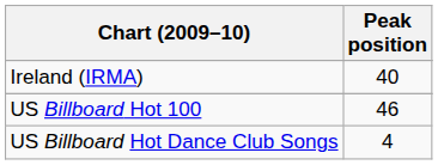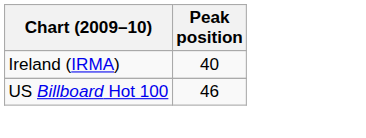- row: US Billboard Hot Dance Club Songs | 4
